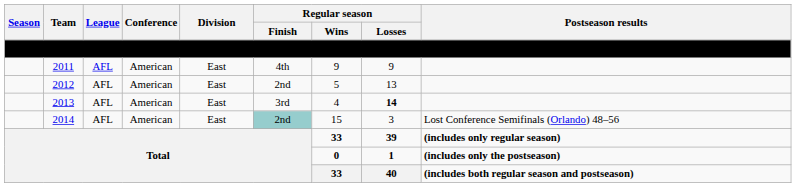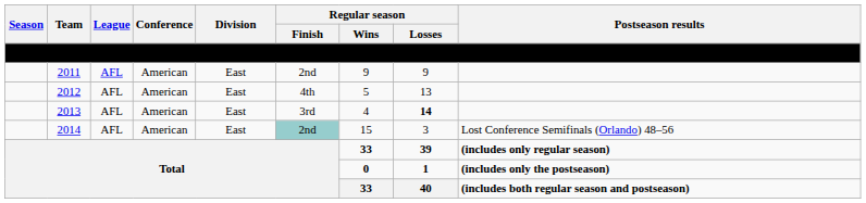2011 | Regular season / Finish: 4th -> 2nd
2012 | Regular season / Finish: 2nd -> 4th
